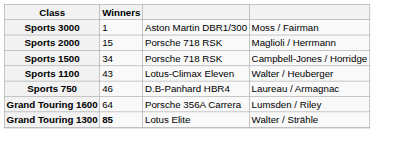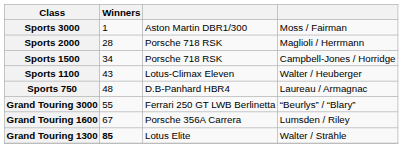Sports 2000 | Winners: 15 -> 28
Sports 750 | Winners: 46 -> 48
+ row: Grand Touring 3000 | 55 | Ferrari 250 GT LWB Berlinetta | “Beurlys” / “Blary”
Grand Touring 1600 | Winners: 64 -> 67
